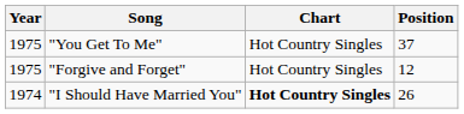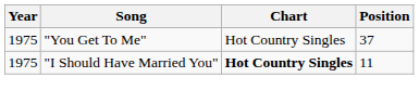- row: 1975 | "Forgive and Forget" | Hot Country Singles | 12
"I Should Have Married You" | Year: 1974 -> 1975
"I Should Have Married You" | Position: 26 -> 11
